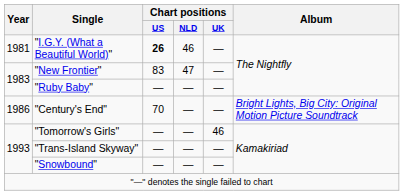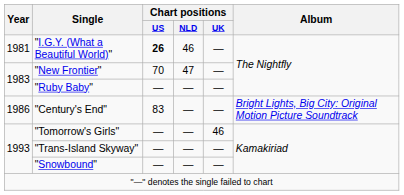"New Frontier" | Chart positions / US: 83 -> 70
"Century's End" | Chart positions / US: 70 -> 83
